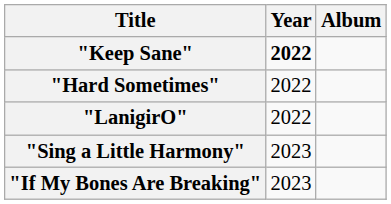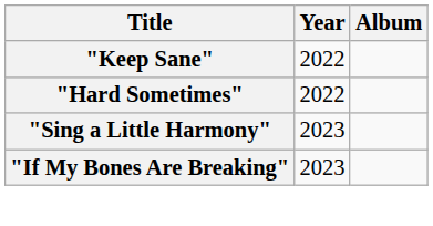"Keep Sane" | Year: bold -> normal
- row: "LanigirO" | 2022
